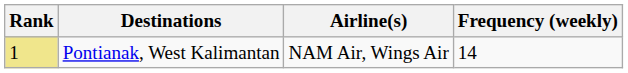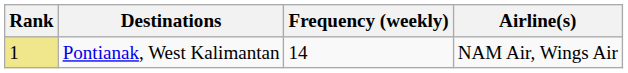columns swapped: Frequency (weekly) <-> Airline(s)
